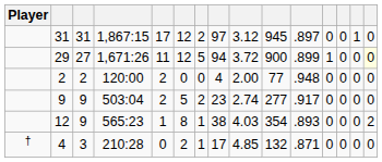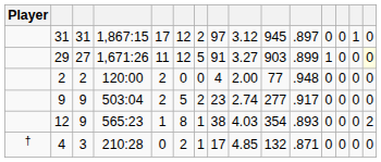29 | column 8: 94 -> 91
29 | column 9: 3.72 -> 3.27
29 | column 10: 900 -> 903
